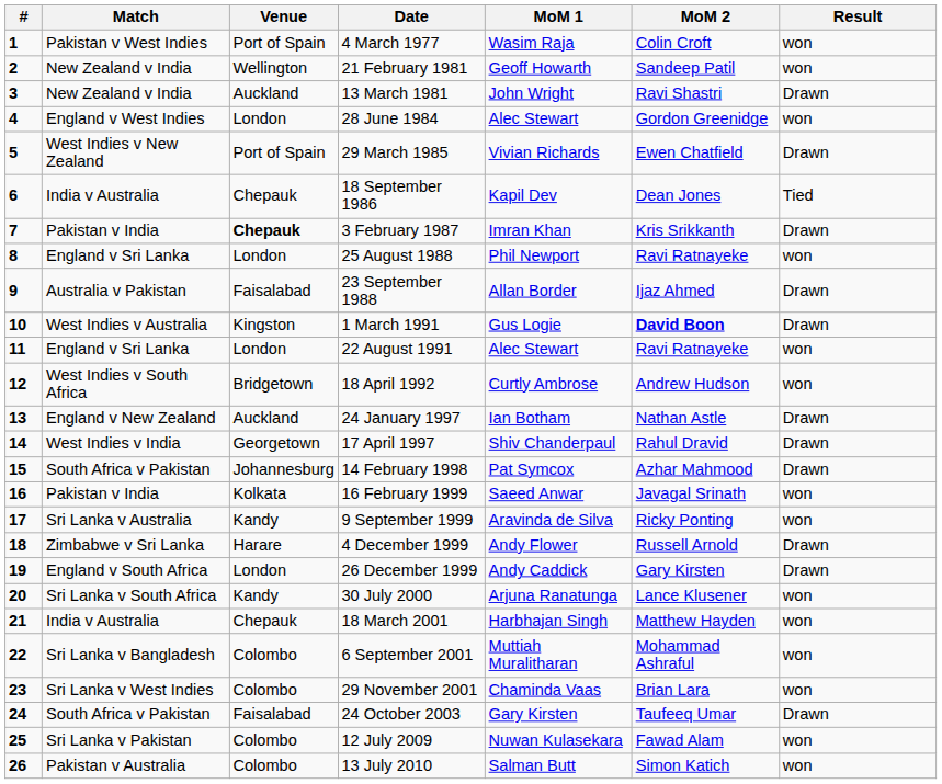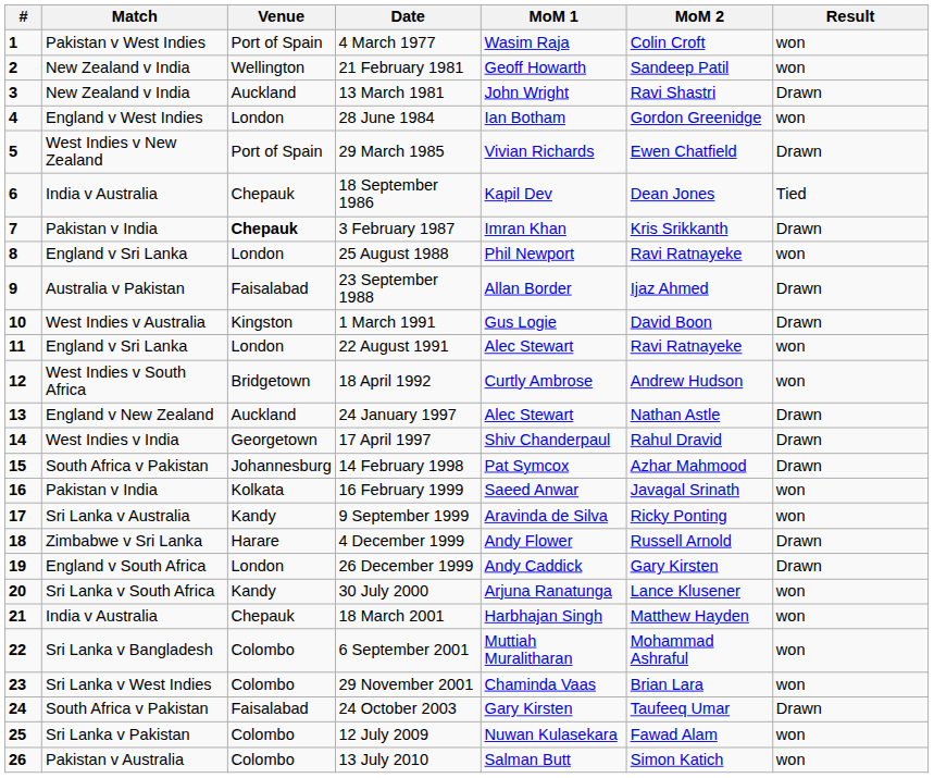28 June 1984 | MoM 1: Alec Stewart -> Ian Botham
1 March 1991 | MoM 2: bold -> normal
24 January 1997 | MoM 1: Ian Botham -> Alec Stewart
